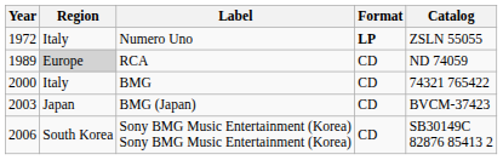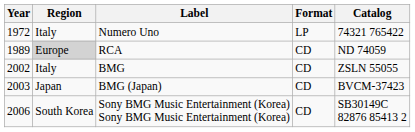Numero Uno | Format: bold -> normal
Numero Uno | Catalog: ZSLN 55055 -> 74321 765422
BMG | Year: 2000 -> 2002
BMG | Catalog: 74321 765422 -> ZSLN 55055
